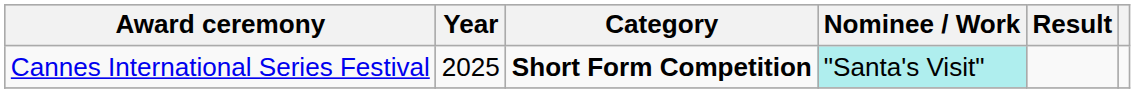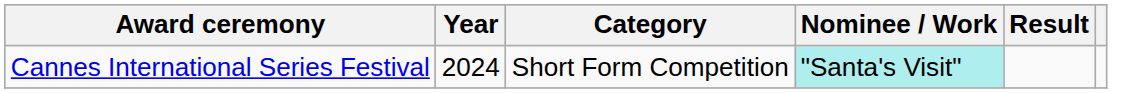Cannes International Series Festival | Year: 2025 -> 2024
Cannes International Series Festival | Category: bold -> normal
